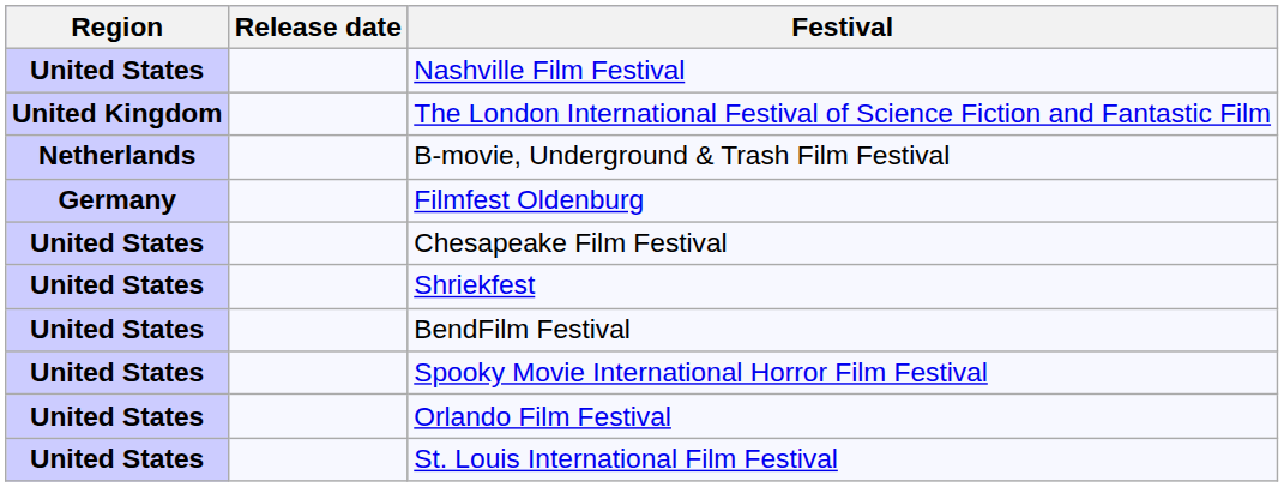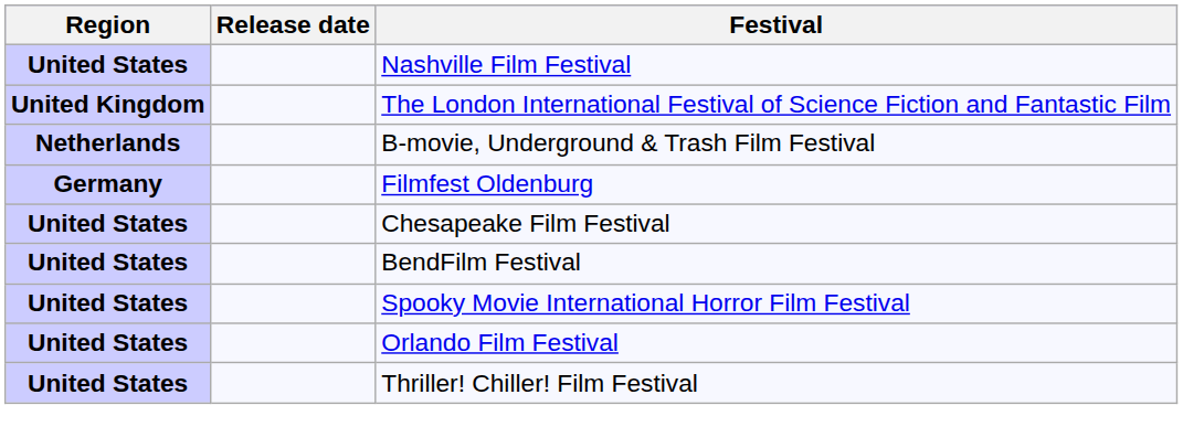- row: United States | Shriekfest
+ row: United States | Thriller! Chiller! Film Festival
- row: United States | St. Louis International Film Festival
